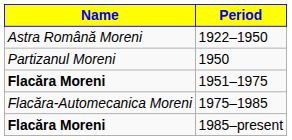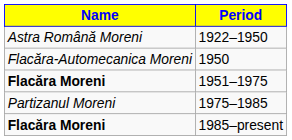1950 | Name: Partizanul Moreni -> Flacăra-Automecanica Moreni
1975–1985 | Name: Flacăra-Automecanica Moreni -> Partizanul Moreni
